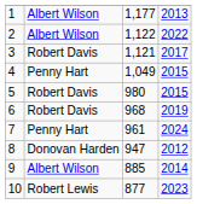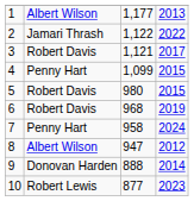2 | column 2: Albert Wilson -> Jamari Thrash
4 | column 3: 1,049 -> 1,099
7 | column 3: 961 -> 958
8 | column 2: Donovan Harden -> Albert Wilson
9 | column 2: Albert Wilson -> Donovan Harden
9 | column 3: 885 -> 888
